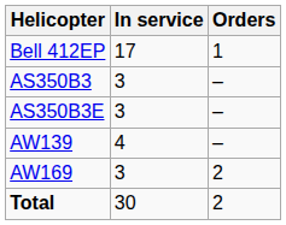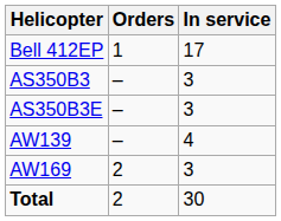columns swapped: In service <-> Orders
